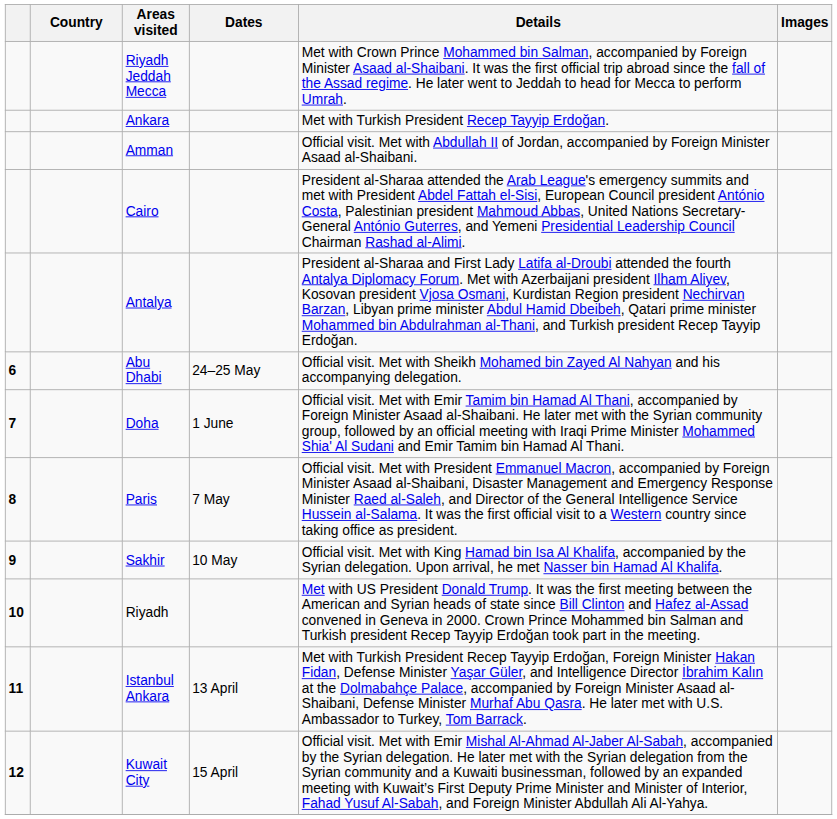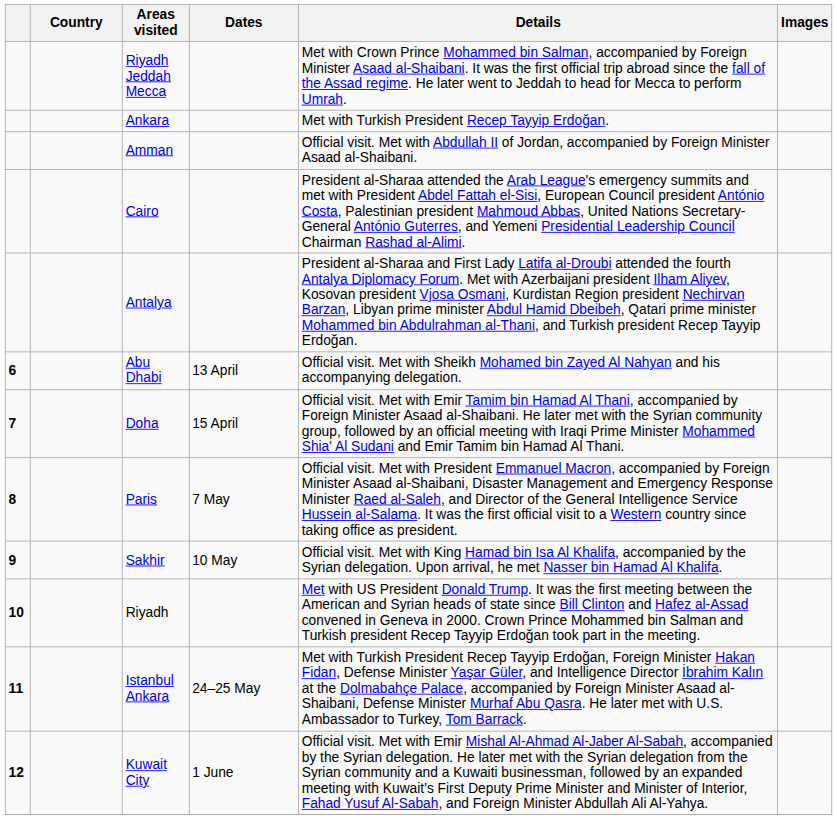Abu Dhabi | Dates: 24–25 May -> 13 April
Doha | Dates: 1 June -> 15 April
Istanbul Ankara | Dates: 13 April -> 24–25 May
Kuwait City | Dates: 15 April -> 1 June
